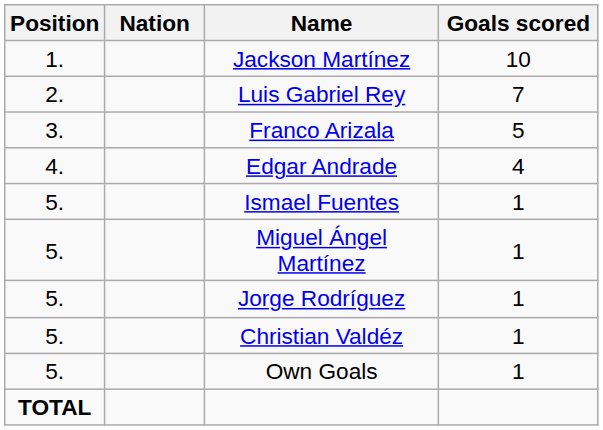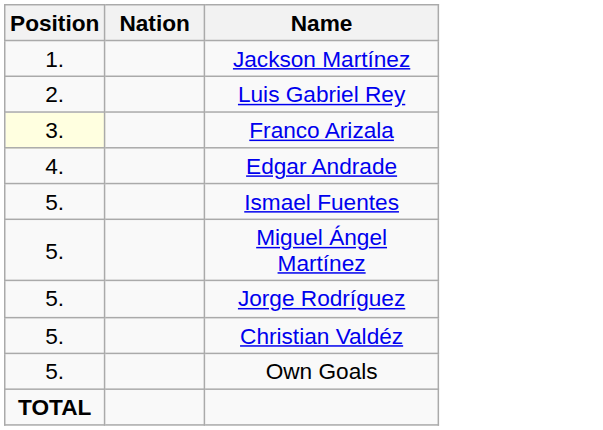- column: Goals scored | 10 | 7 | 5 | 4 | 1 | 1 | 1 | 1 | 1
Franco Arizala | Position: no background -> lightyellow background
